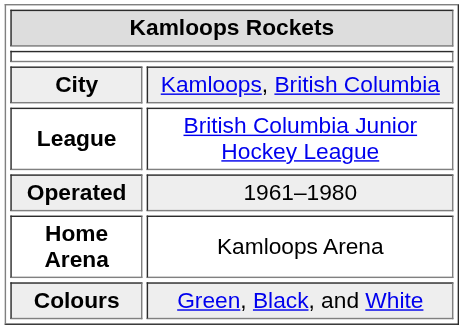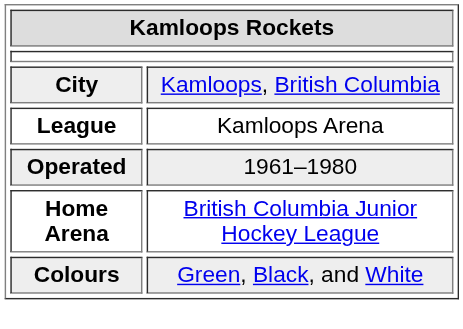League | column 2: British Columbia Junior Hockey League -> Kamloops Arena
Home Arena | column 2: Kamloops Arena -> British Columbia Junior Hockey League
